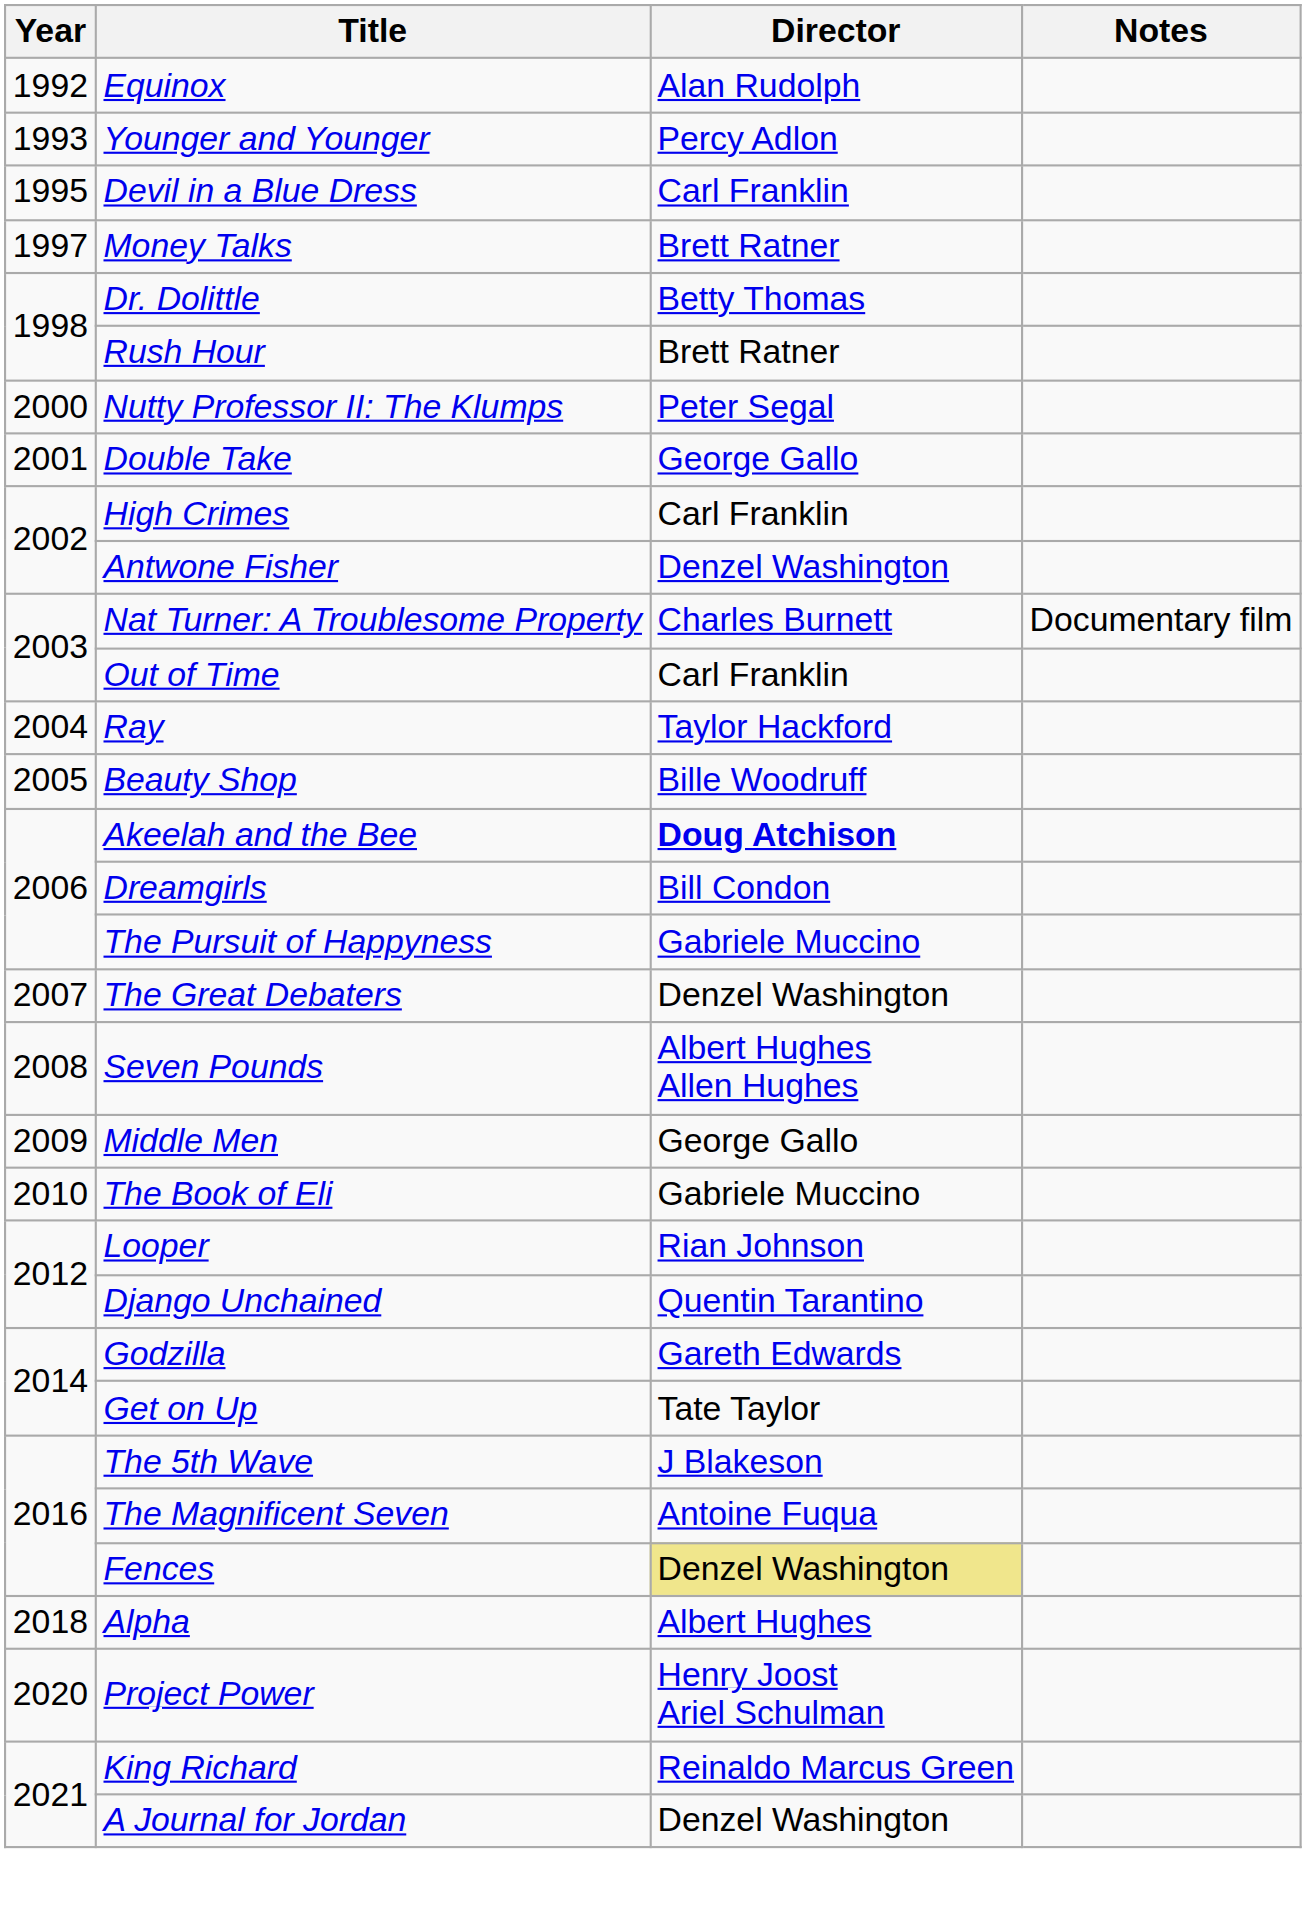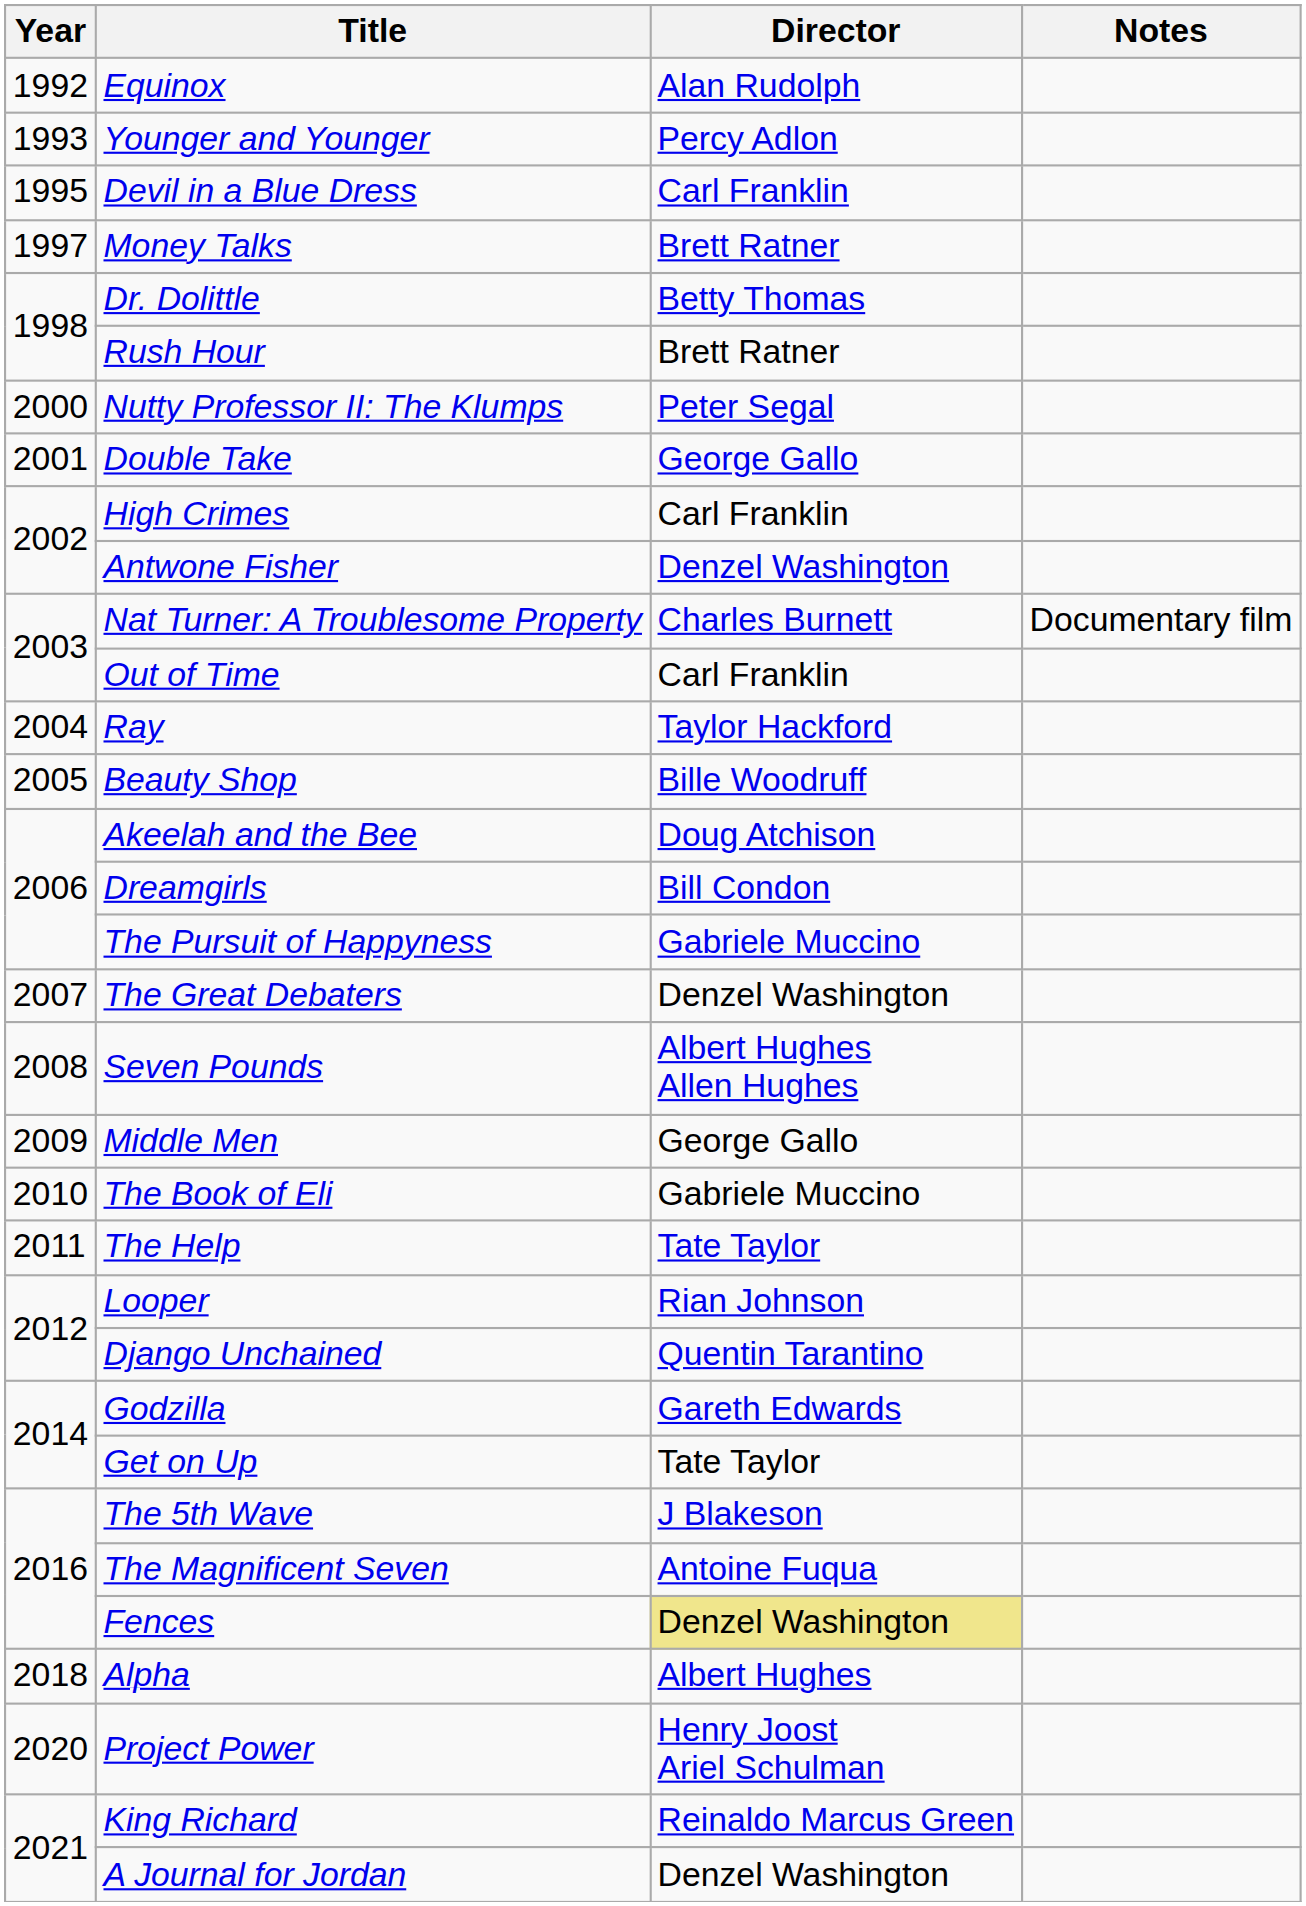Akeelah and the Bee | Director: bold -> normal
+ row: 2011 | The Help | Tate Taylor
